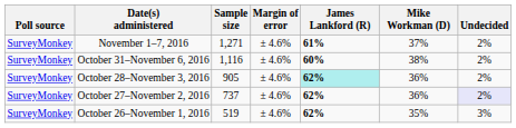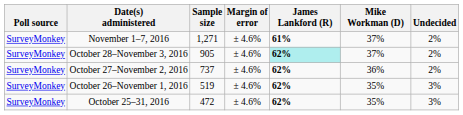- row: SurveyMonkey | October 31–November 6, 2016 | 1,116 | ± 4.6% | 60% | 38% | 2%
October 28–November 3, 2016 | Mike Workman (D): 36% -> 37%
October 27–November 2, 2016 | Undecided: lavender background -> no background
+ row: SurveyMonkey | October 25–31, 2016 | 472 | ± 4.6% | 62% | 35% | 3%
